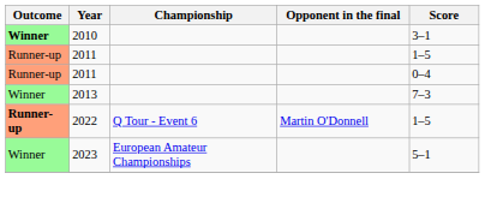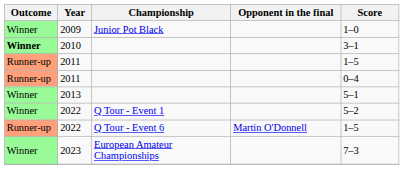+ row: Winner | 2009 | Junior Pot Black | 1–0
2013 | Score: 7–3 -> 5–1
+ row: Winner | 2022 | Q Tour - Event 1 | 5–2
2022 / Q Tour - Event 6 | Outcome: bold -> normal
2023 | Score: 5–1 -> 7–3
